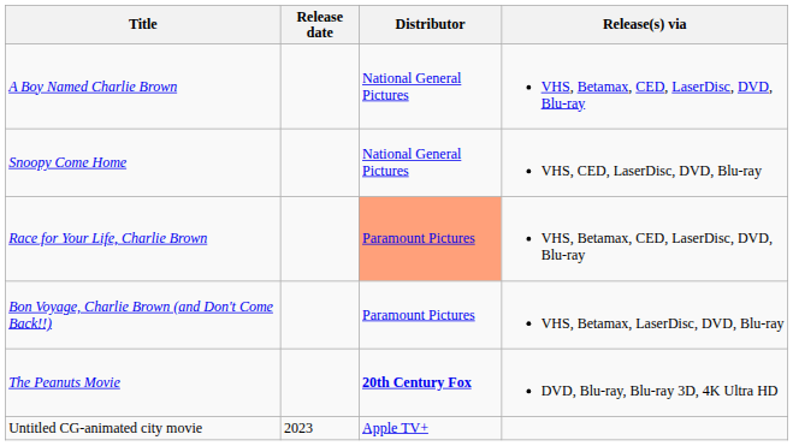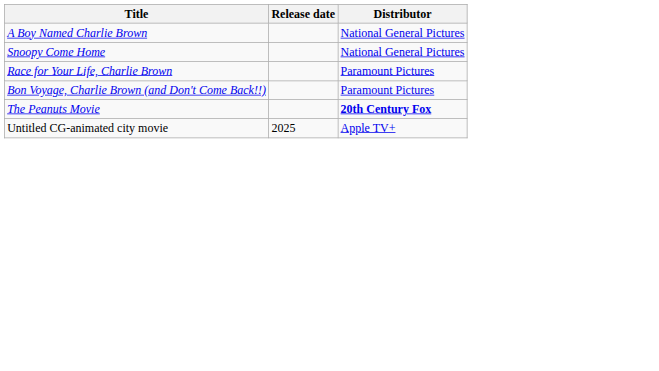- column: Release(s) via | VHS, Betamax, CED, LaserDisc, DVD, Blu-ray | VHS, CED, LaserDisc, DVD, Blu-ray | VHS, Betamax, CED, LaserDisc, DVD, Blu-ray | VHS, Betamax, LaserDisc, DVD, Blu-ray | DVD, Blu-ray, Blu-ray 3D, 4K Ultra HD
Race for Your Life, Charlie Brown | Distributor: lightsalmon background -> no background
Untitled CG-animated city movie | Release date: 2023 -> 2025
